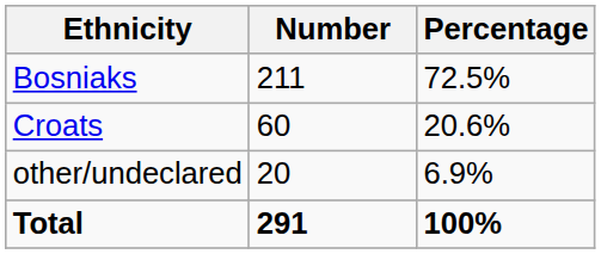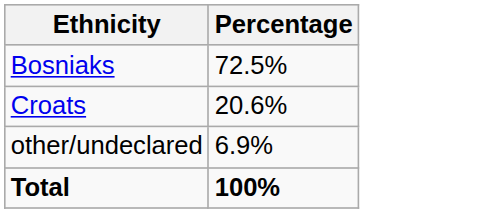- column: Number | 211 | 60 | 20 | 291
